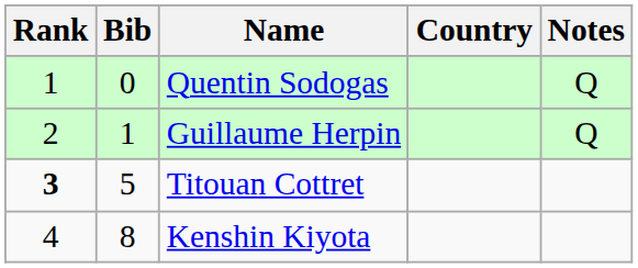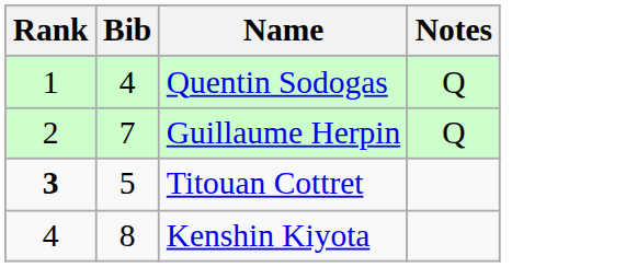- column: Country
Quentin Sodogas | Bib: 0 -> 4
Guillaume Herpin | Bib: 1 -> 7
